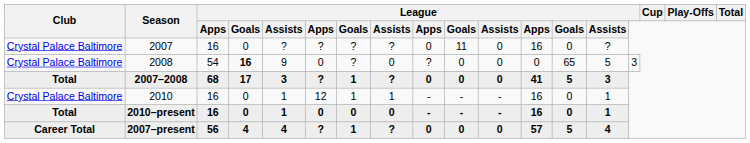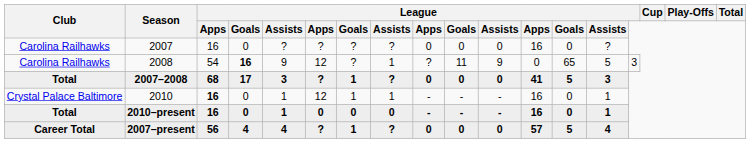2007 | Club: Crystal Palace Baltimore -> Carolina Railhawks
2007 | column 10: 11 -> 0
2008 | Club: Crystal Palace Baltimore -> Carolina Railhawks
2008 | column 6: 0 -> 12
2008 | column 8: 0 -> 1
2008 | column 10: 0 -> 11
2008 | column 11: 0 -> 9
2010 | column 3: normal -> bold
